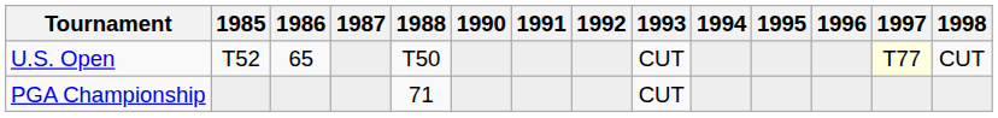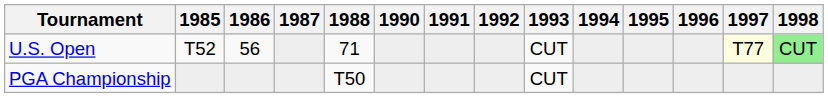U.S. Open | 1986: 65 -> 56
U.S. Open | 1988: T50 -> 71
U.S. Open | 1998: no background -> lightgreen background
PGA Championship | 1988: 71 -> T50
